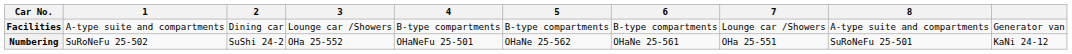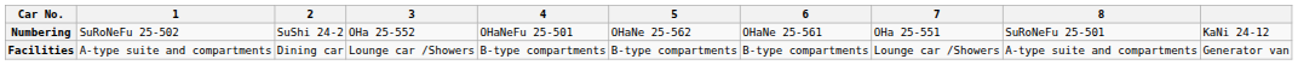rows swapped: Numbering <-> Facilities
